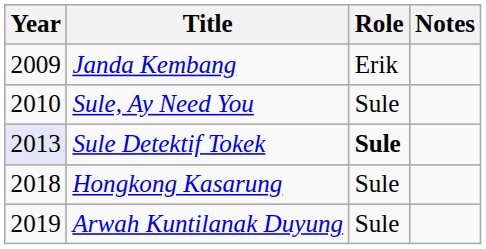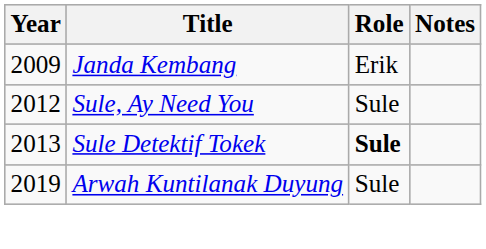Sule, Ay Need You | Year: 2010 -> 2012
Sule Detektif Tokek | Year: lavender background -> no background
- row: 2018 | Hongkong Kasarung | Sule
